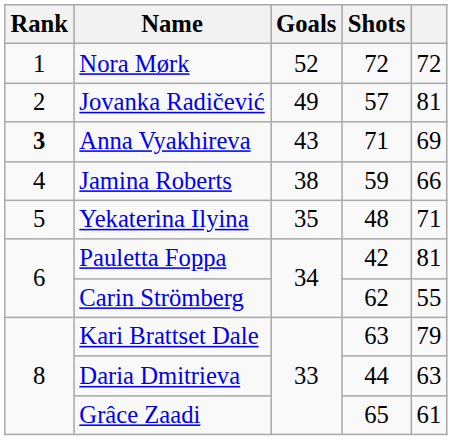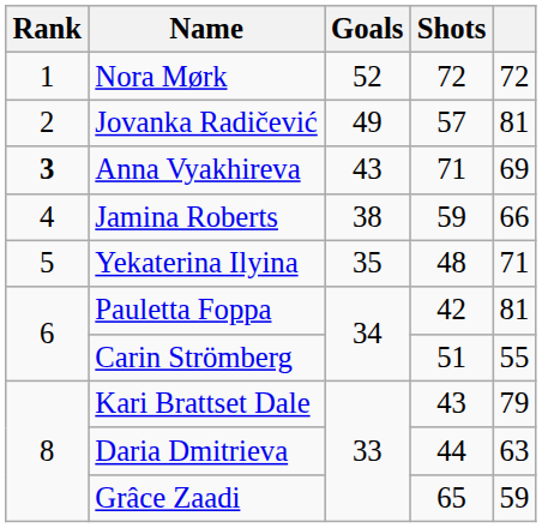Carin Strömberg | Shots: 62 -> 51
Kari Brattset Dale | Shots: 63 -> 43
Grâce Zaadi | column 5: 61 -> 59
